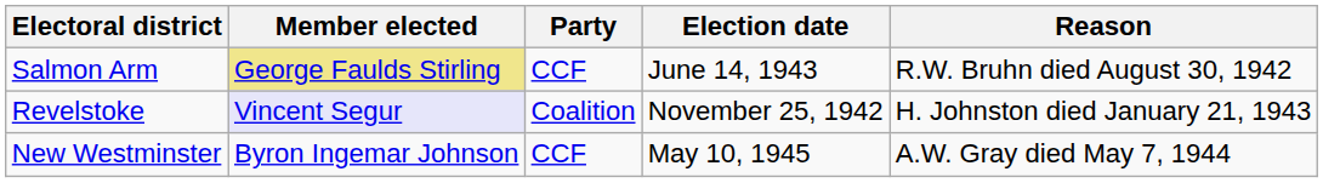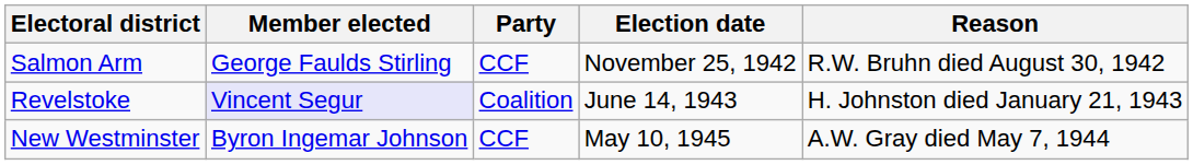Salmon Arm | Member elected: khaki background -> no background
Salmon Arm | Election date: June 14, 1943 -> November 25, 1942
Revelstoke | Election date: November 25, 1942 -> June 14, 1943
